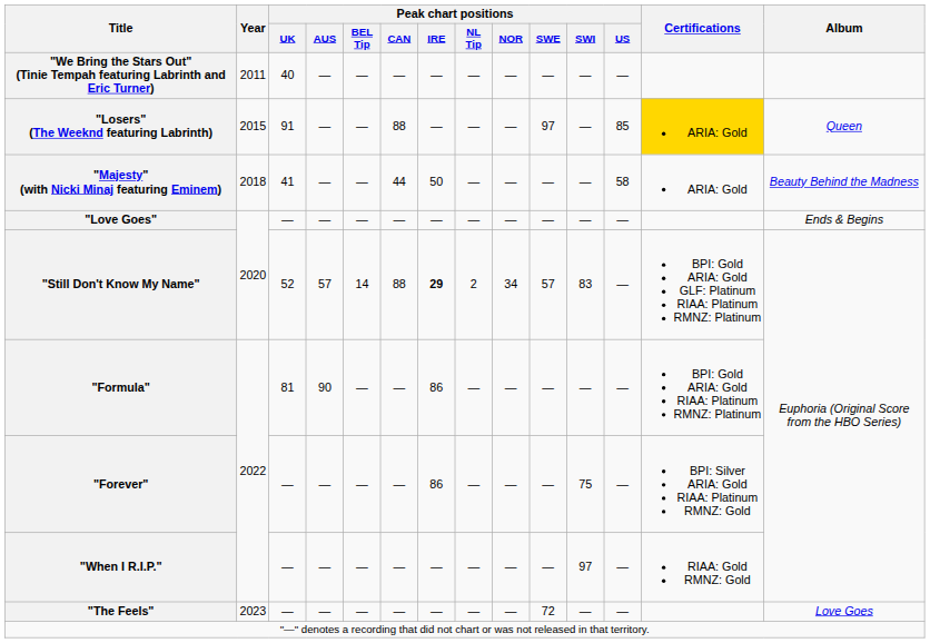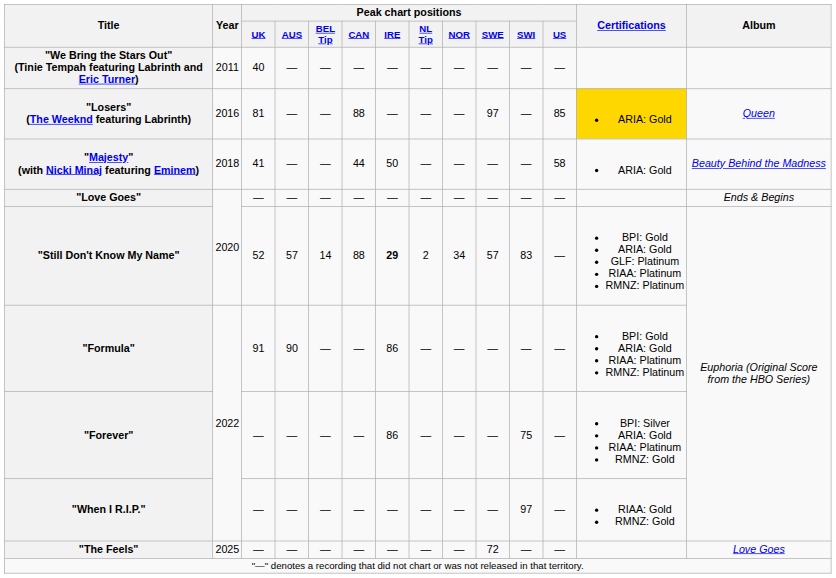"Losers" (The Weeknd featuring Labrinth) | Year: 2015 -> 2016
"Losers" (The Weeknd featuring Labrinth) | Peak chart positions / UK: 91 -> 81
"Formula" | Peak chart positions / UK: 81 -> 91
"The Feels" | Year: 2023 -> 2025
